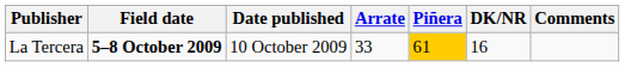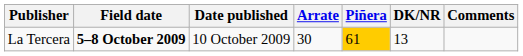La Tercera | Arrate: 33 -> 30
La Tercera | DK/NR: 16 -> 13
